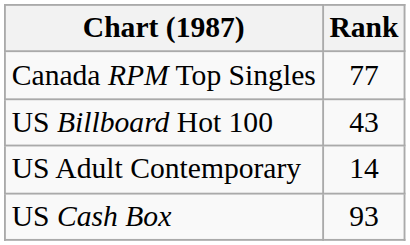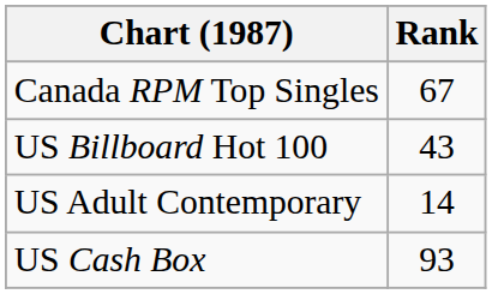Canada RPM Top Singles | Rank: 77 -> 67
